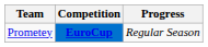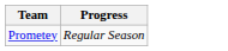- column: Competition | EuroCup
